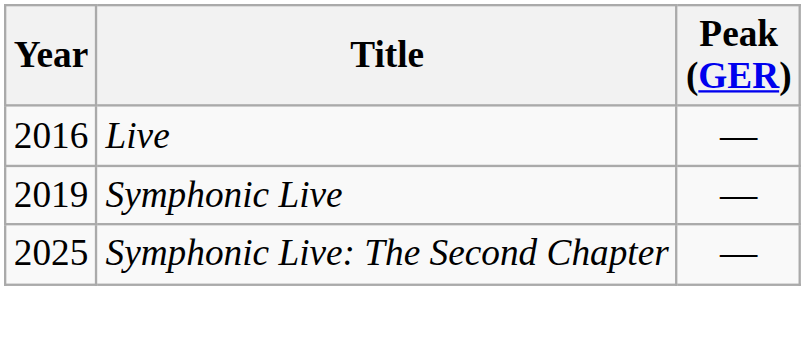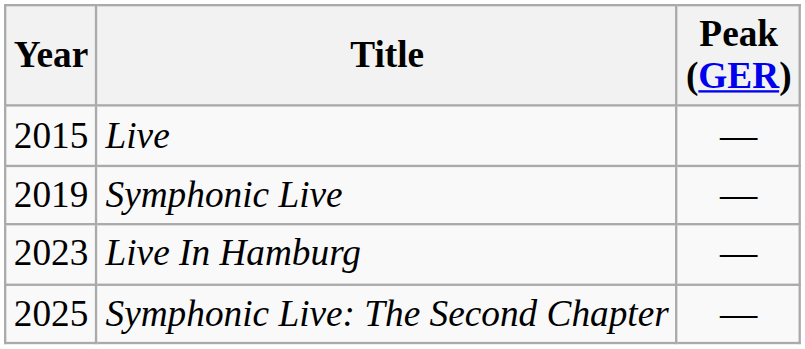Live | Year: 2016 -> 2015
+ row: 2023 | Live In Hamburg | —
